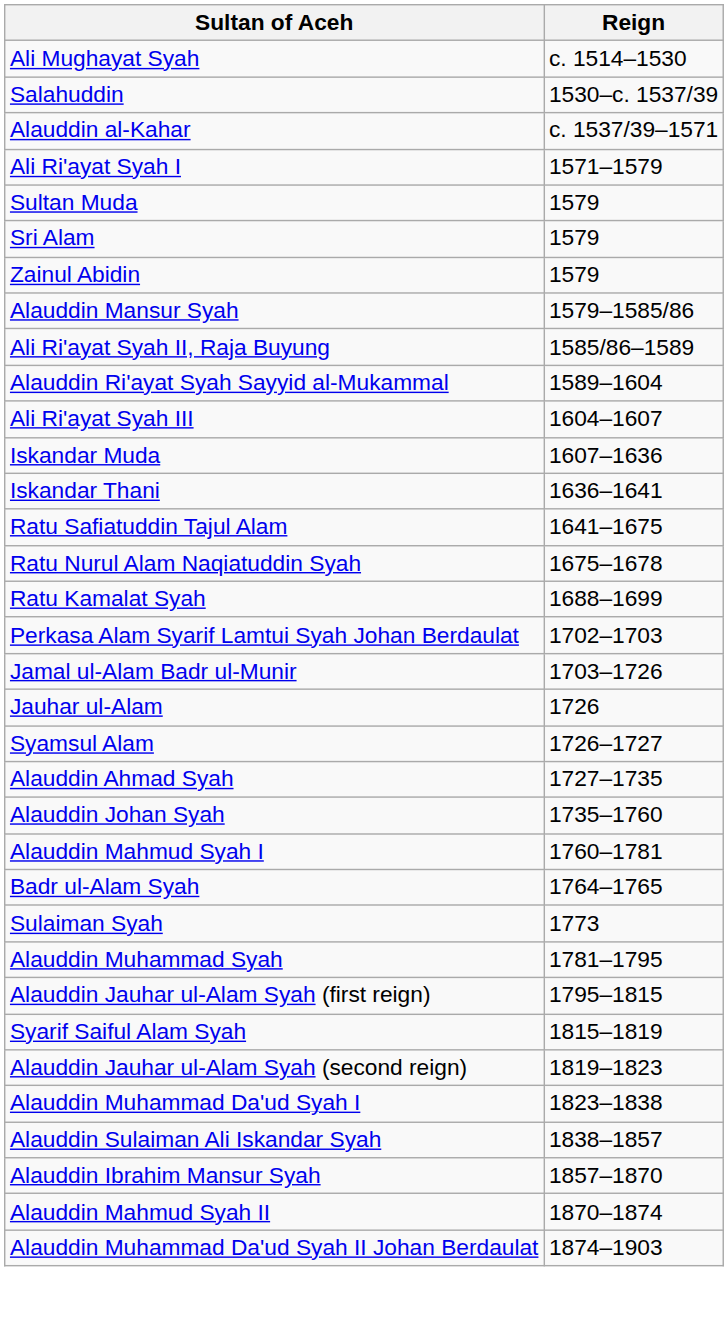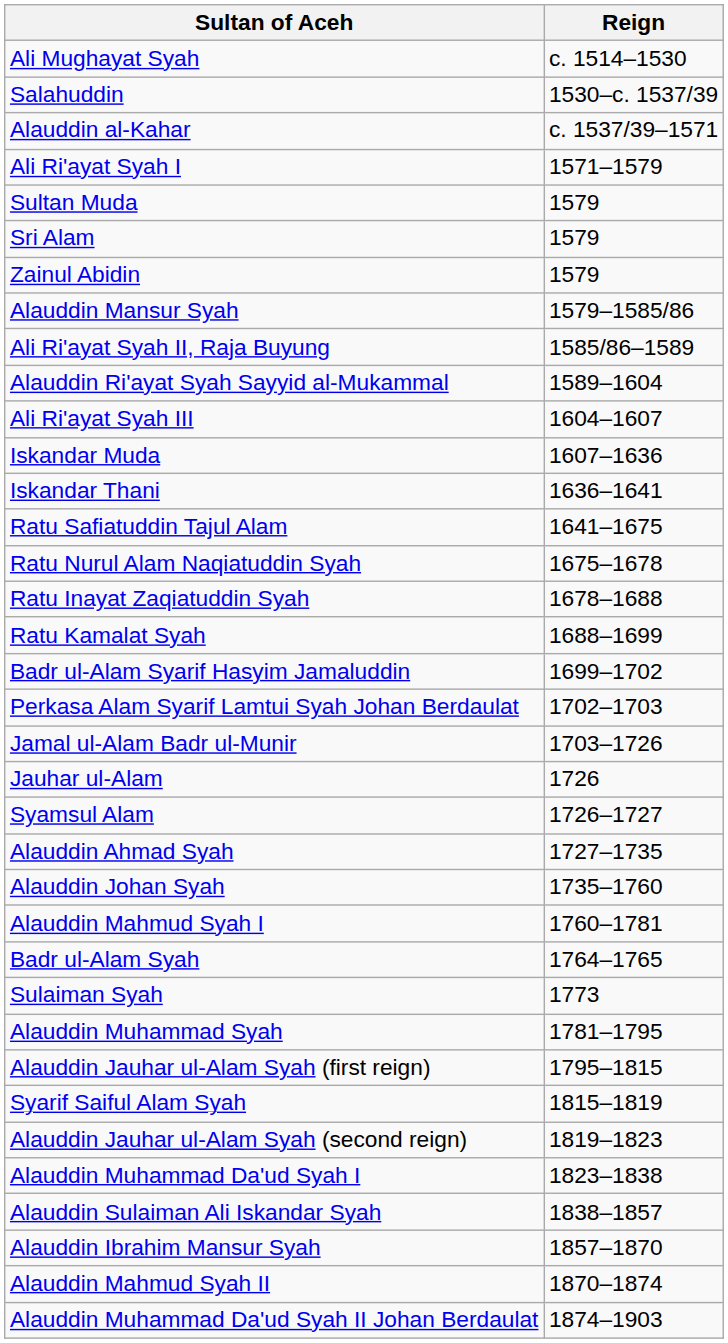+ row: Ratu Inayat Zaqiatuddin Syah | 1678–1688
+ row: Badr ul-Alam Syarif Hasyim Jamaluddin | 1699–1702
